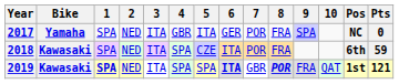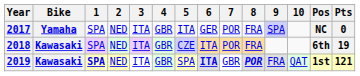2018 | 4: SPA -> GBR
2018 | Pts: 59 -> 19
2019 | 4: SPA -> GBR
